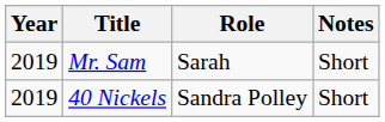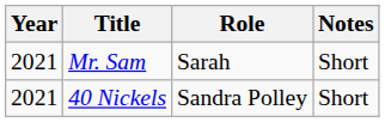Mr. Sam | Year: 2019 -> 2021
40 Nickels | Year: 2019 -> 2021
